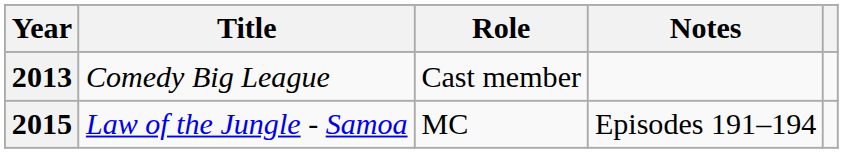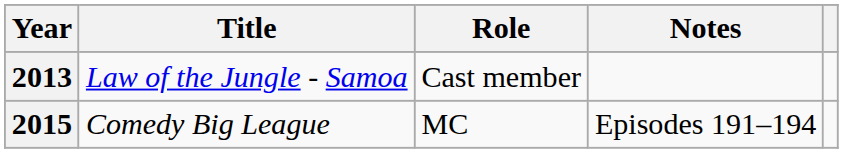2013 | Title: Comedy Big League -> Law of the Jungle - Samoa
2015 | Title: Law of the Jungle - Samoa -> Comedy Big League
